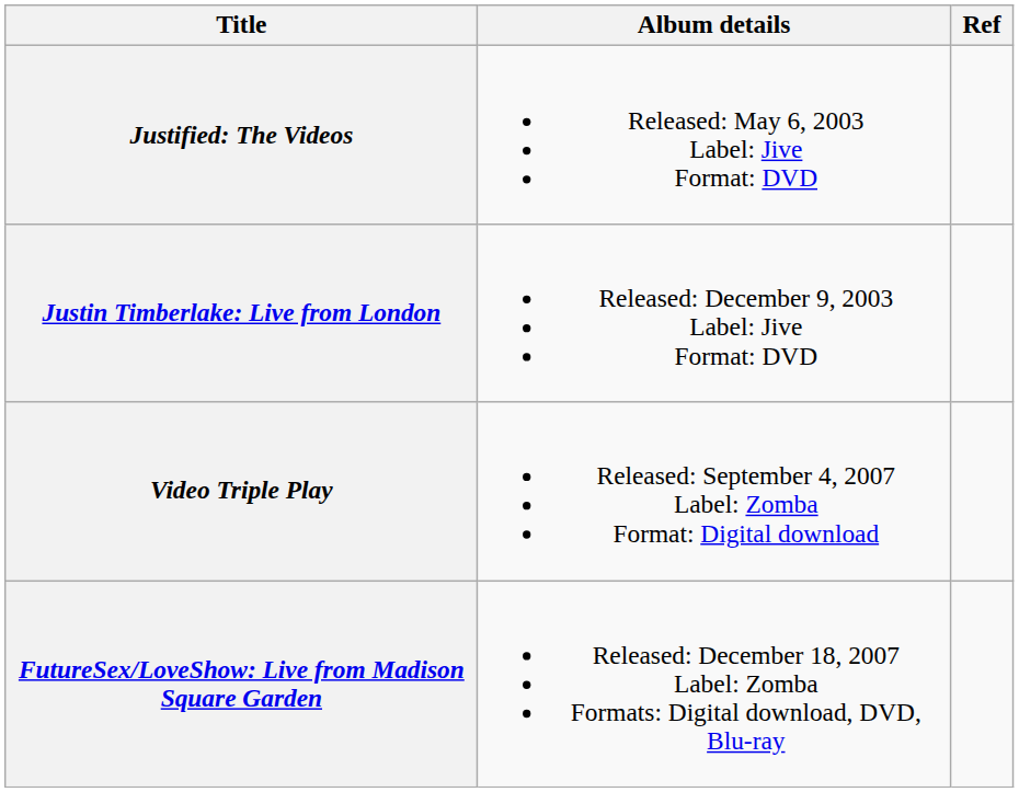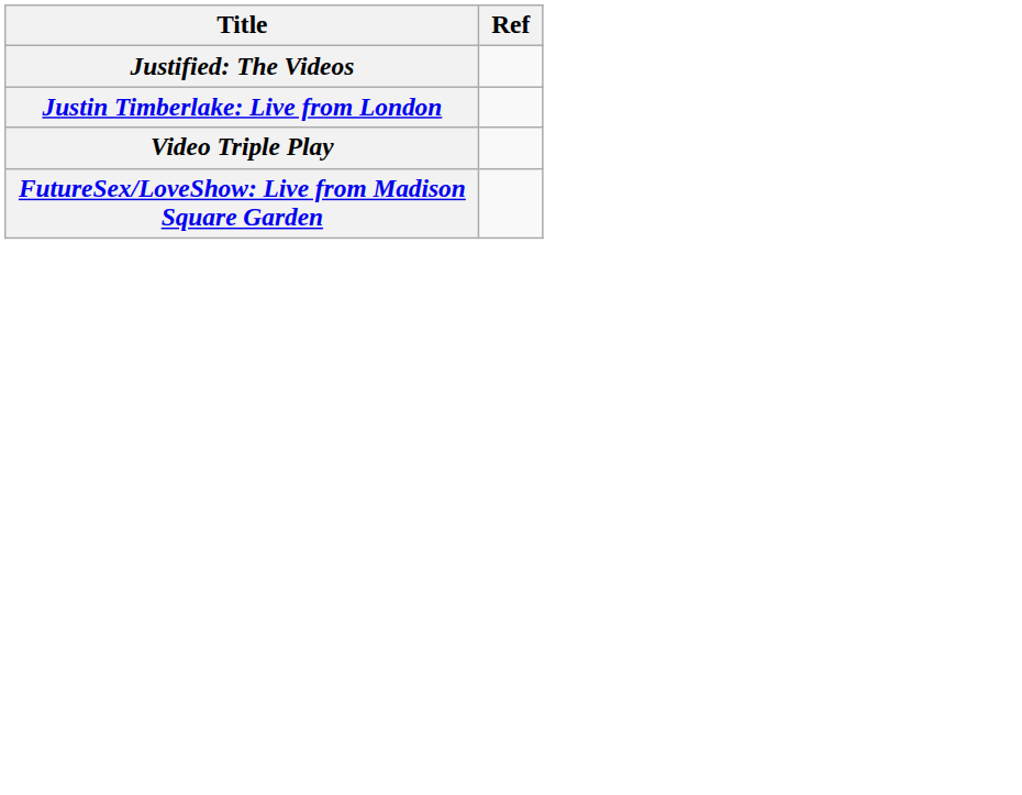- column: Album details | Released: May 6, 2003 Label: Jive Format: DVD | Released: December 9, 2003 Label: Jive Format: DVD | Released: September 4, 2007 Label: Zomba Format: Digital download | Released: December 18, 2007 Label: Zomba Formats: Digital download, DVD, Blu-ray
